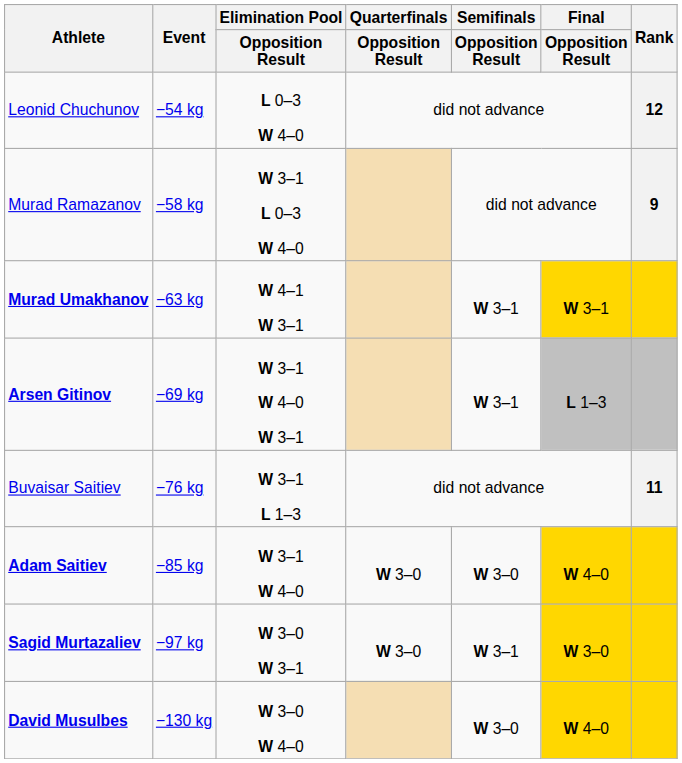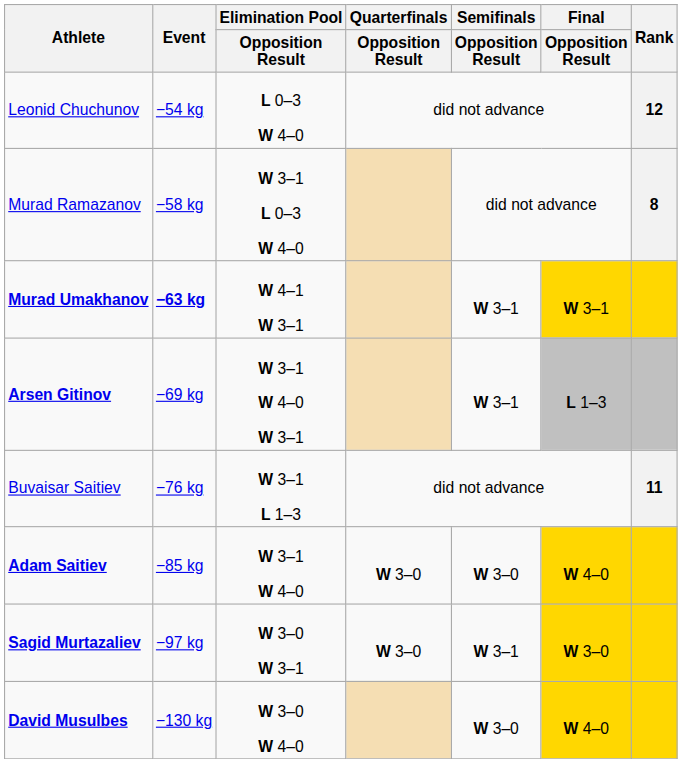Murad Ramazanov | Rank: 9 -> 8
Murad Umakhanov | Event: normal -> bold
